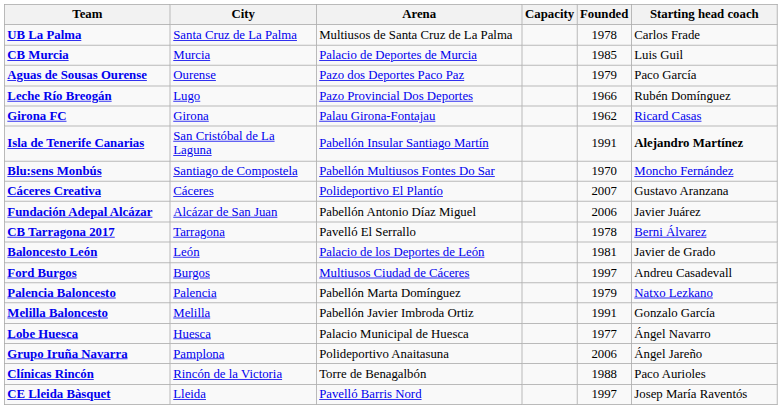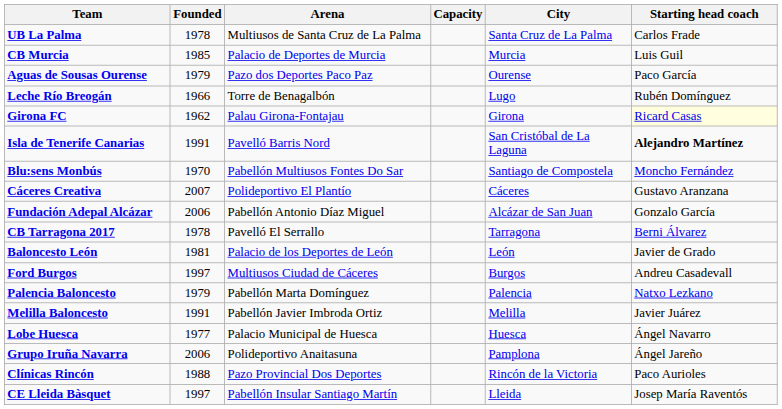columns swapped: City <-> Founded
Leche Río Breogán | Arena: Pazo Provincial Dos Deportes -> Torre de Benagalbón
Girona FC | Starting head coach: no background -> lightyellow background
Isla de Tenerife Canarias | Arena: Pabellón Insular Santiago Martín -> Pavelló Barris Nord
Fundación Adepal Alcázar | Starting head coach: Javier Juárez -> Gonzalo García
Melilla Baloncesto | Starting head coach: Gonzalo García -> Javier Juárez
Clínicas Rincón | Arena: Torre de Benagalbón -> Pazo Provincial Dos Deportes
CE Lleida Bàsquet | Arena: Pavelló Barris Nord -> Pabellón Insular Santiago Martín
